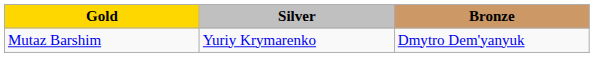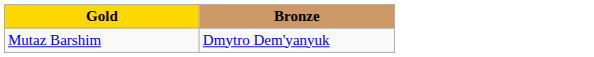- column: Silver | Yuriy Krymarenko
